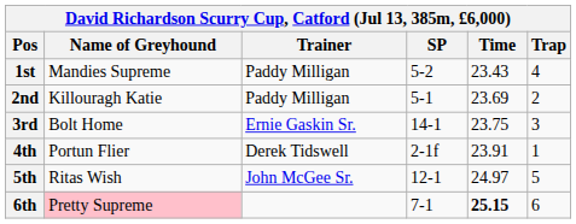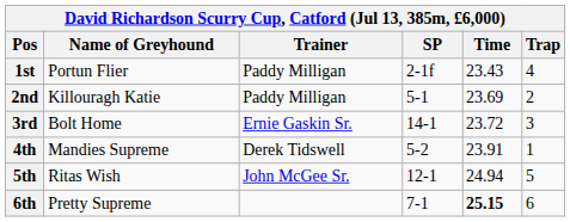1st | Name of Greyhound: Mandies Supreme -> Portun Flier
1st | SP: 5-2 -> 2-1f
3rd | Time: 23.75 -> 23.72
4th | Name of Greyhound: Portun Flier -> Mandies Supreme
4th | SP: 2-1f -> 5-2
5th | Time: 24.97 -> 24.94
6th | Name of Greyhound: pink background -> no background
